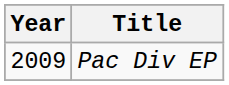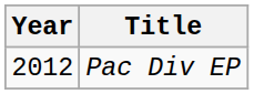Pac Div EP | Year: 2009 -> 2012
